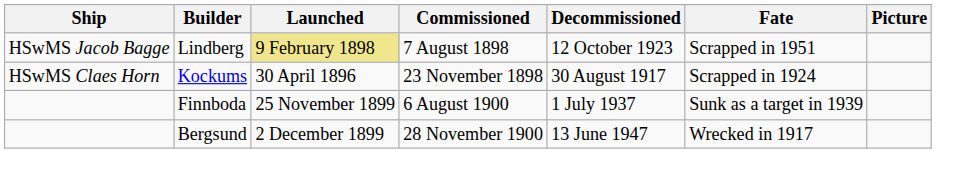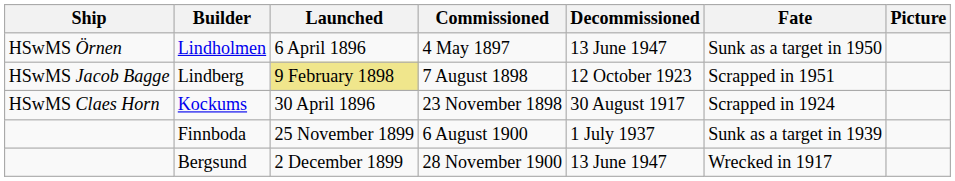+ row: HSwMS Örnen | Lindholmen | 6 April 1896 | 4 May 1897 | 13 June 1947 | Sunk as a target in 1950
